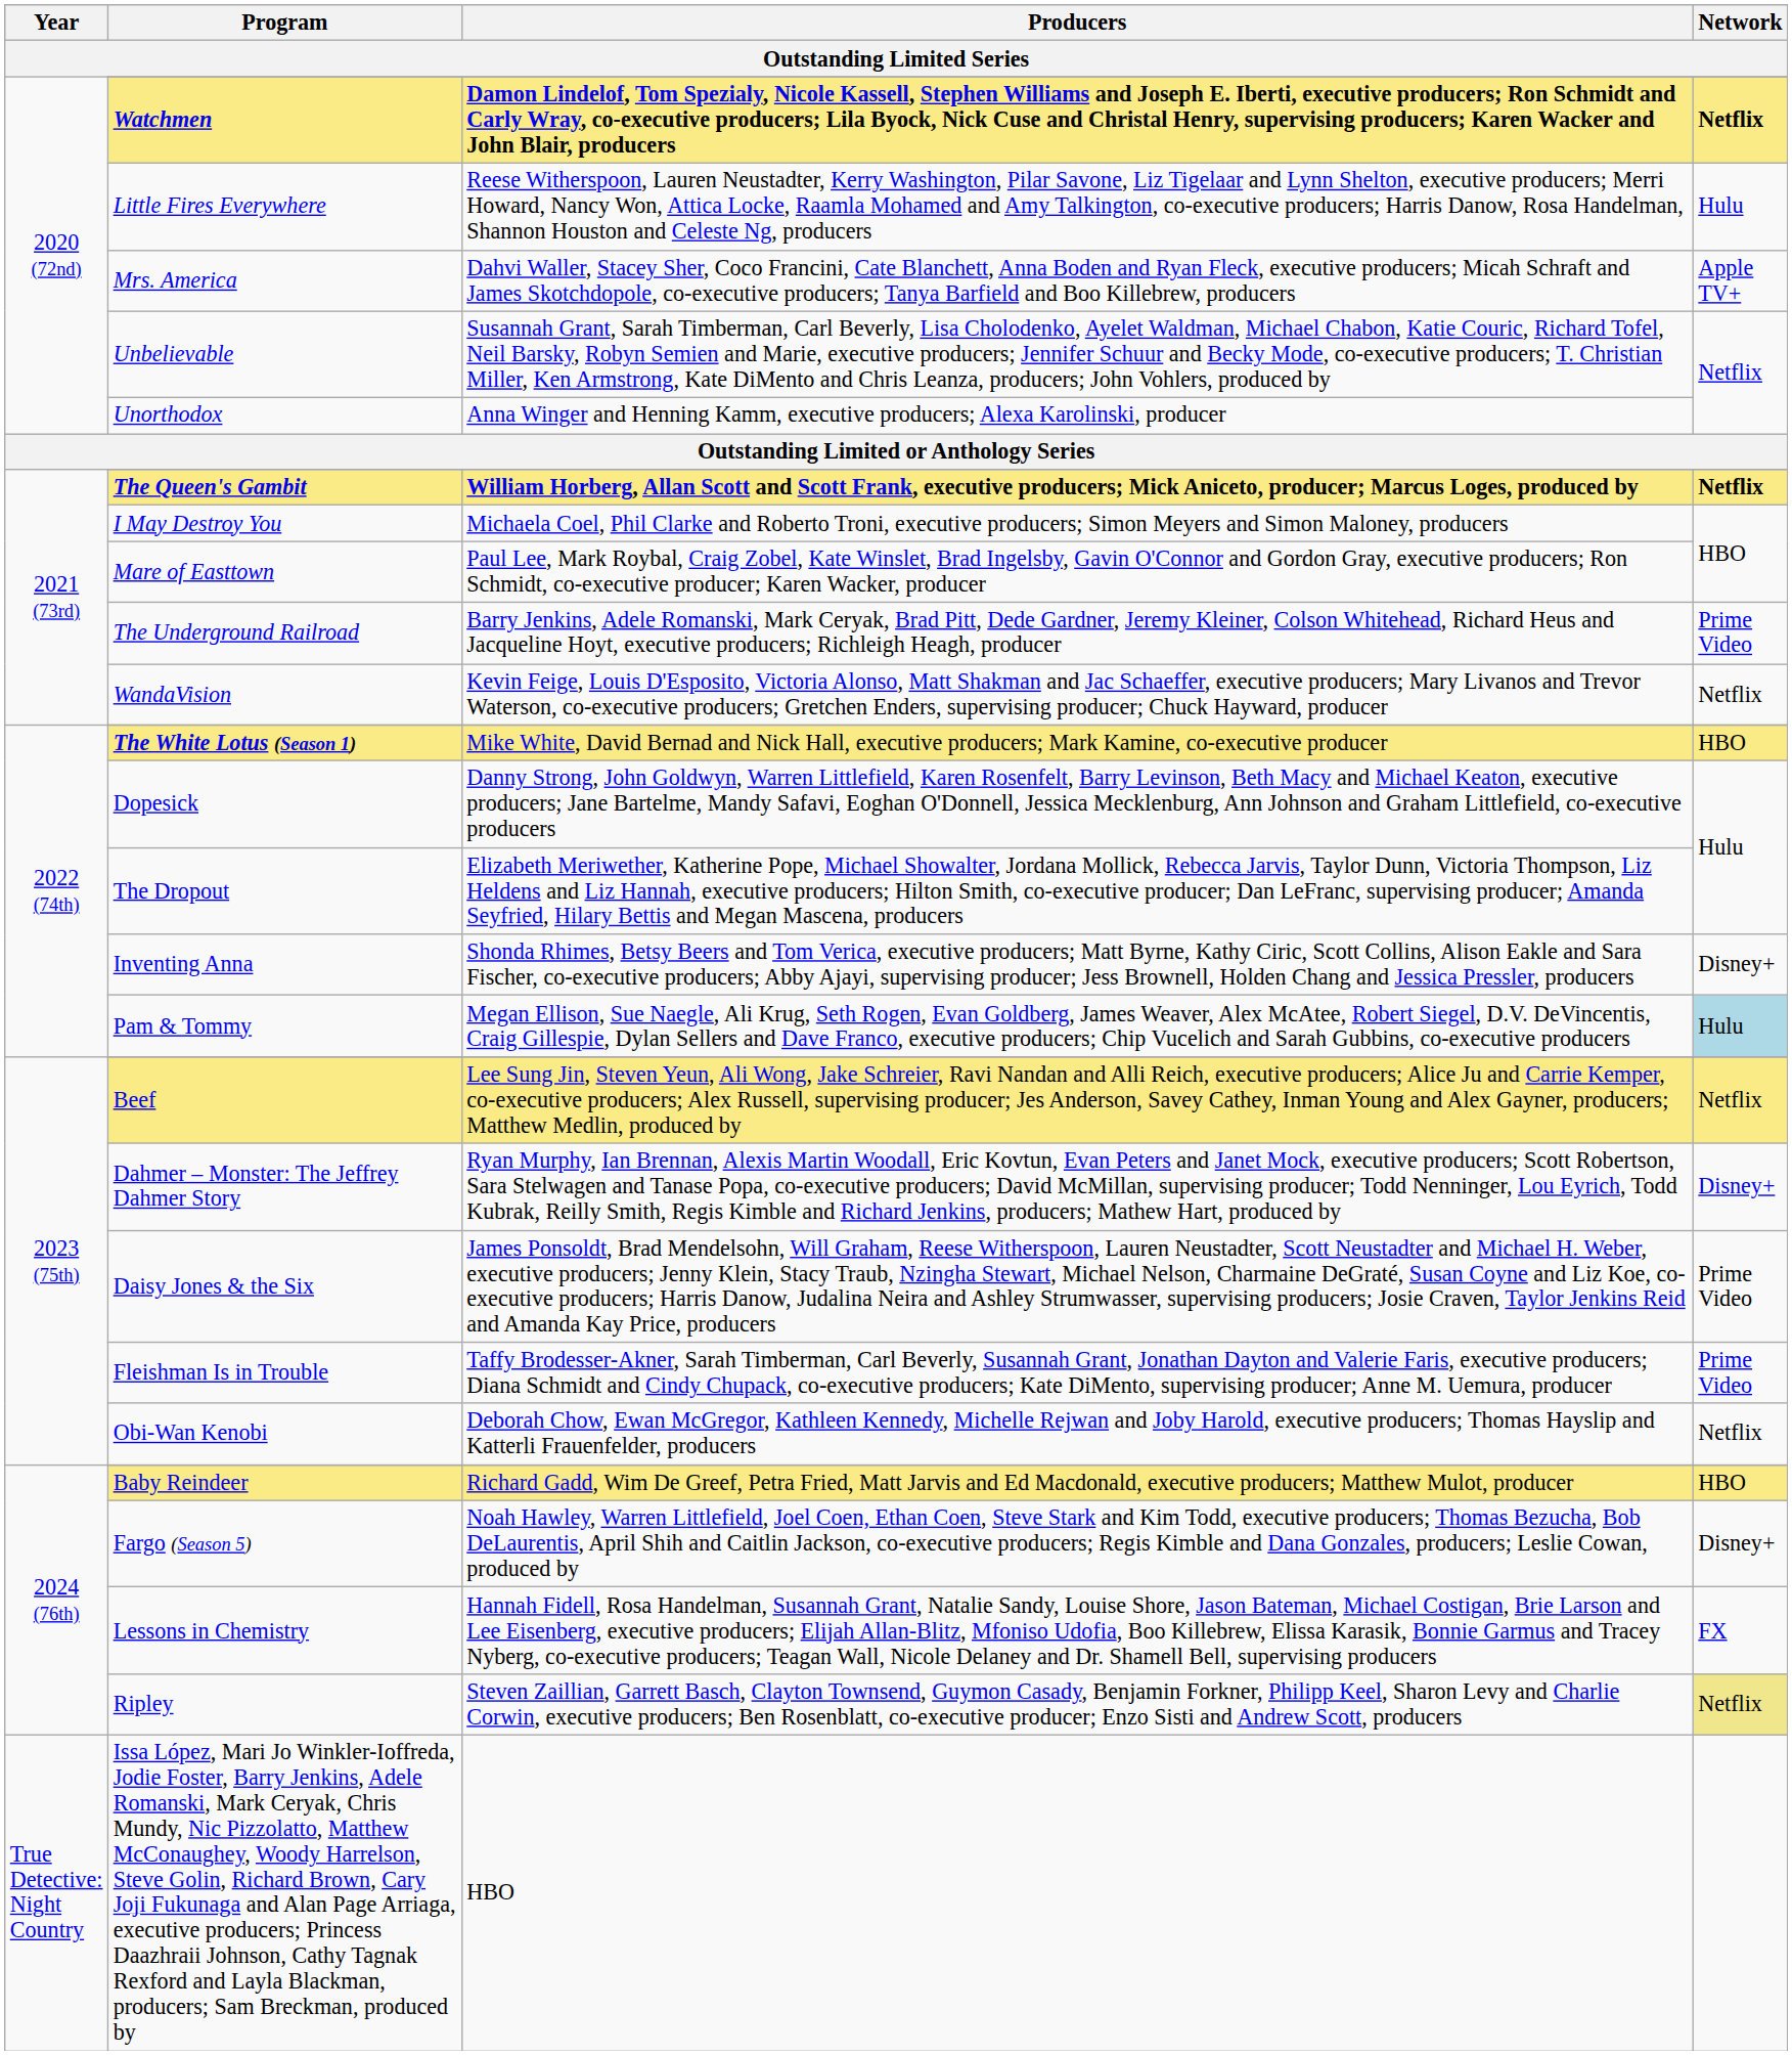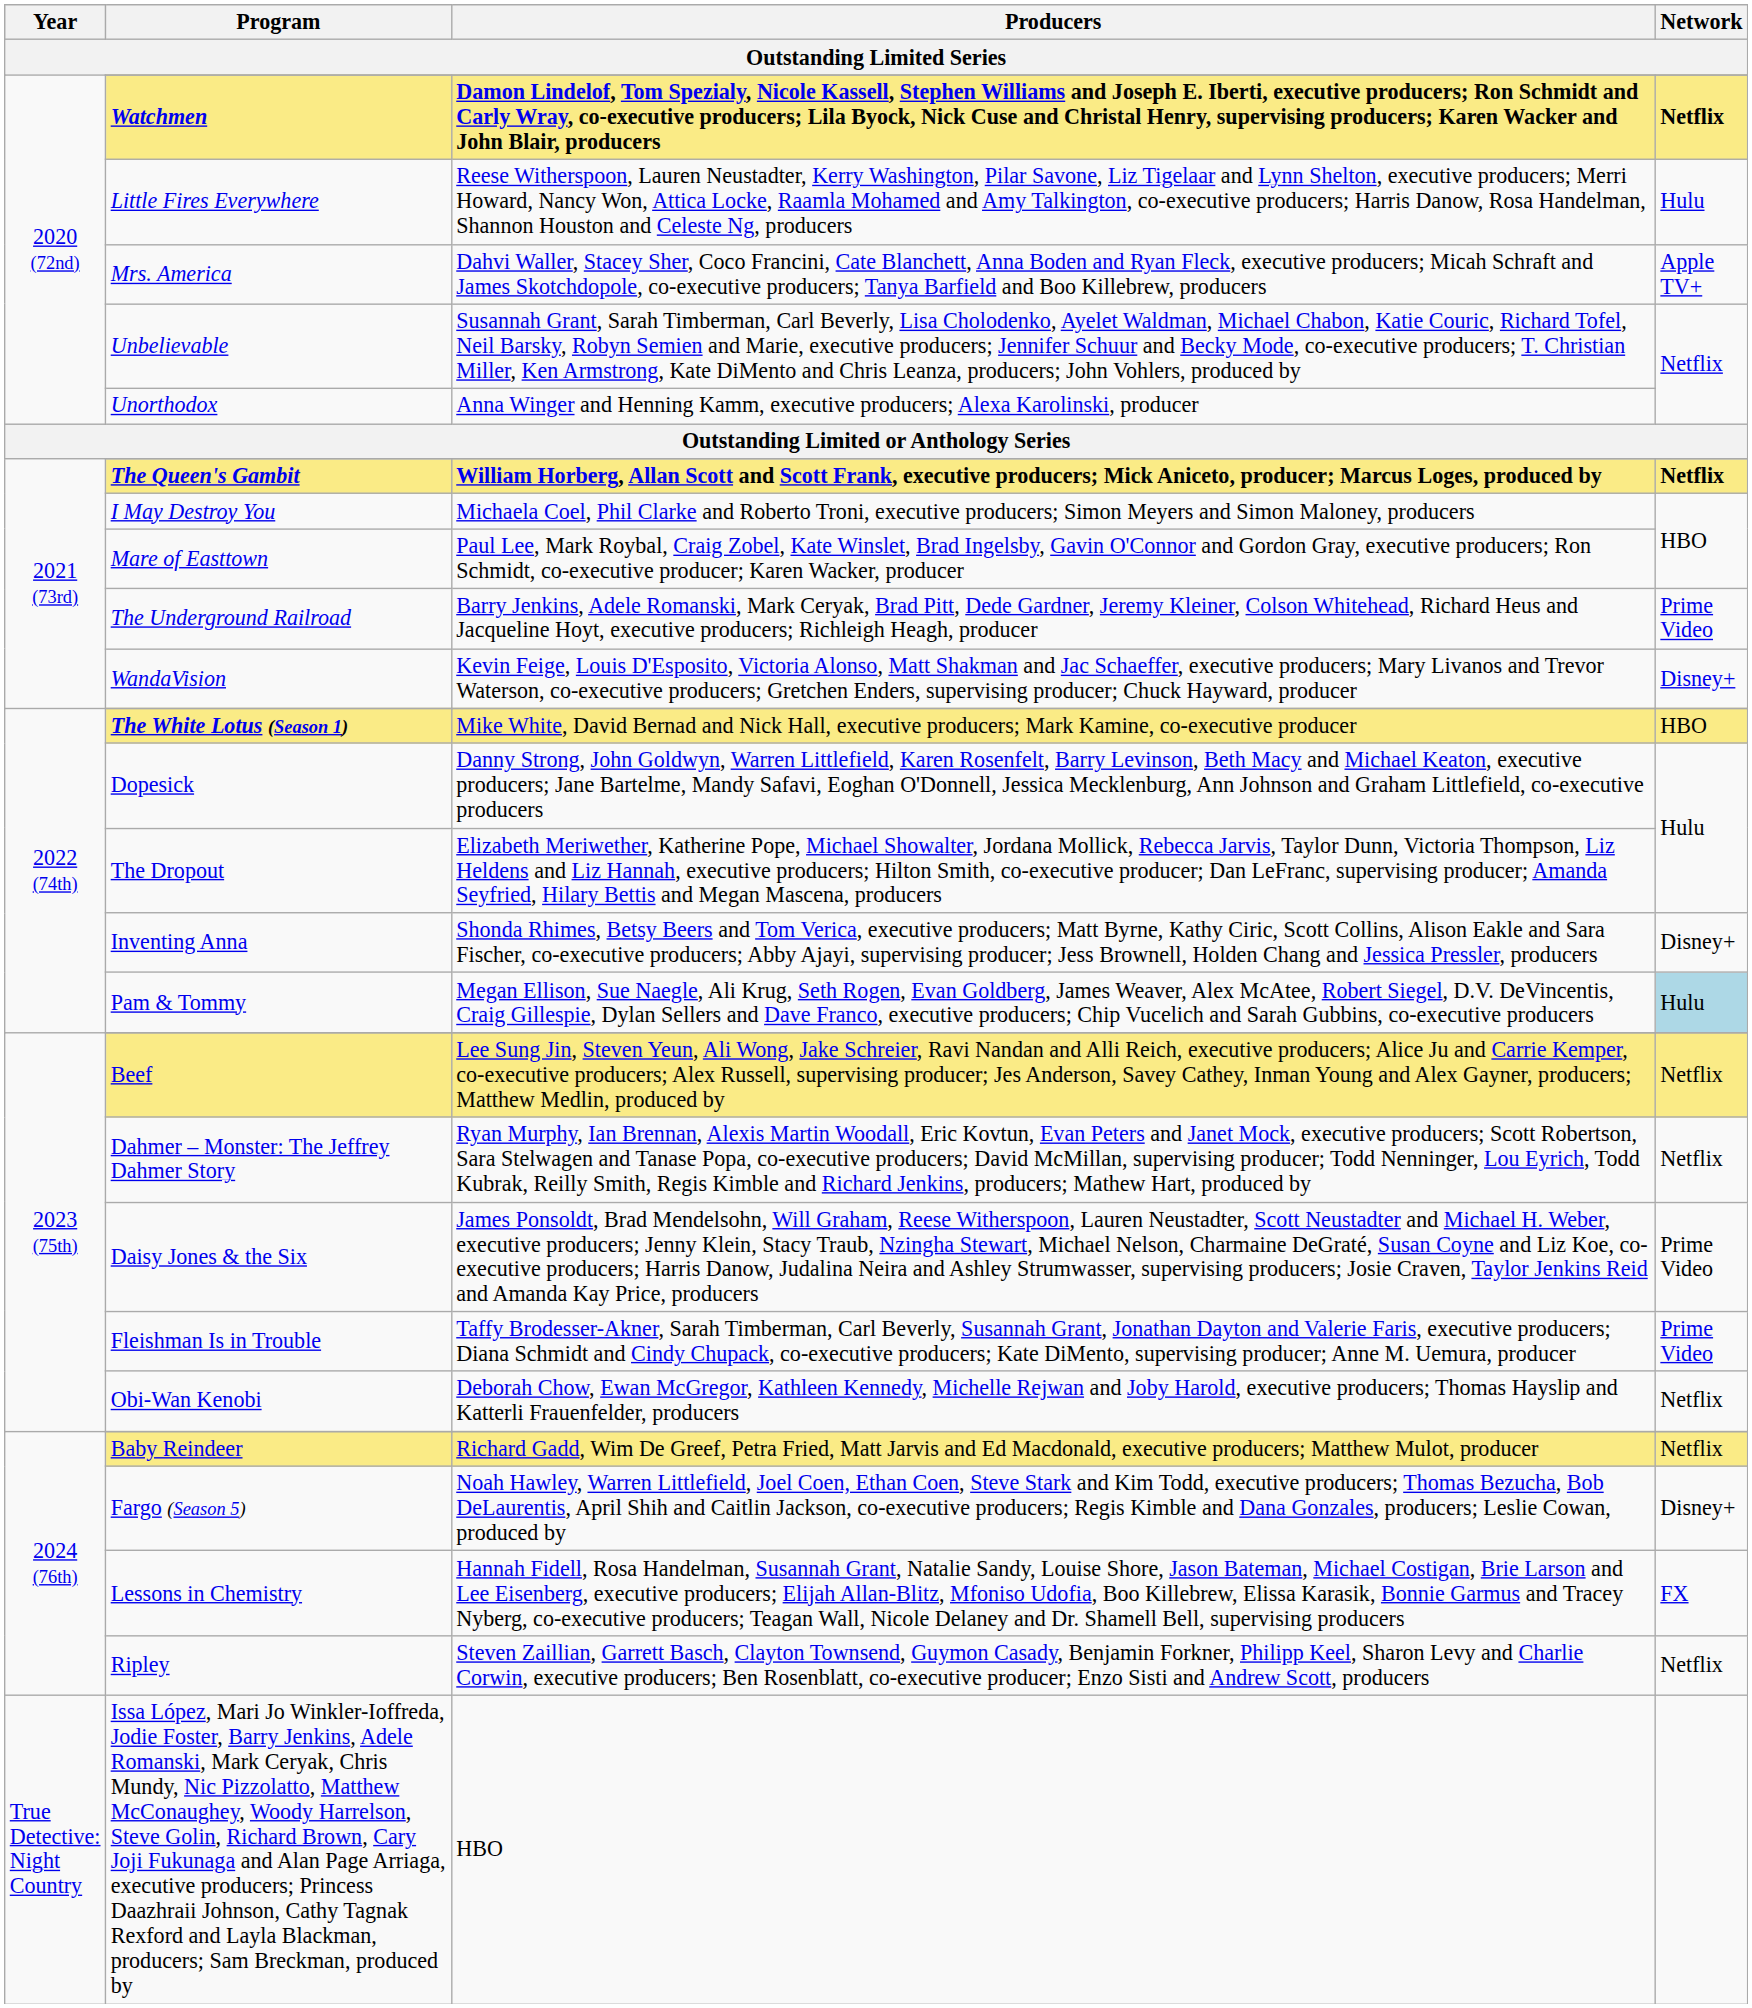WandaVision | Network: Netflix -> Disney+
Dahmer – Monster: The Jeffrey Dahmer Story | Network: Disney+ -> Netflix
Baby Reindeer | Network: HBO -> Netflix
Ripley | Network: khaki background -> no background
